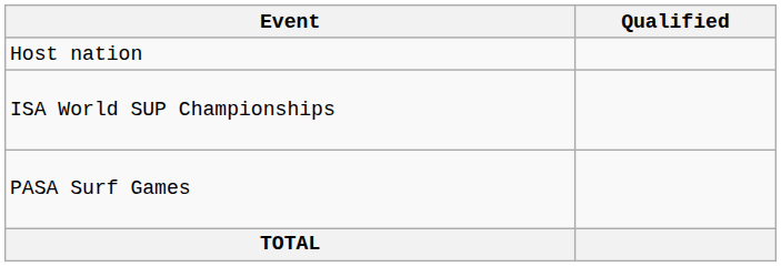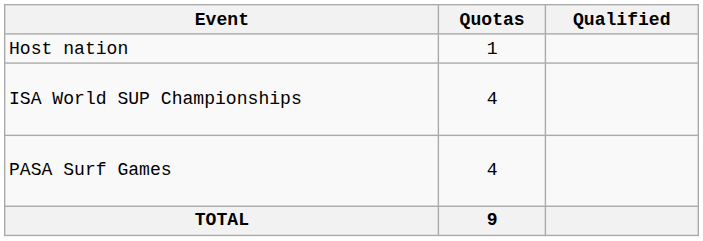+ column: Quotas | 1 | 4 | 4 | 9
